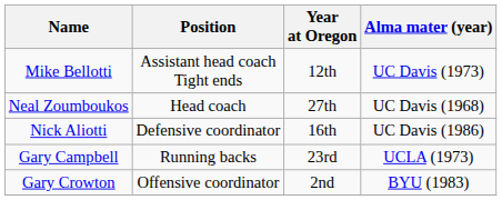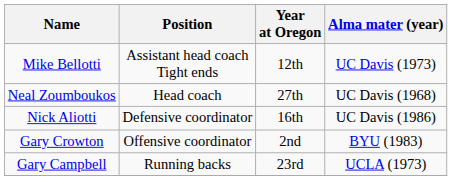rows swapped: Gary Crowton <-> Gary Campbell
